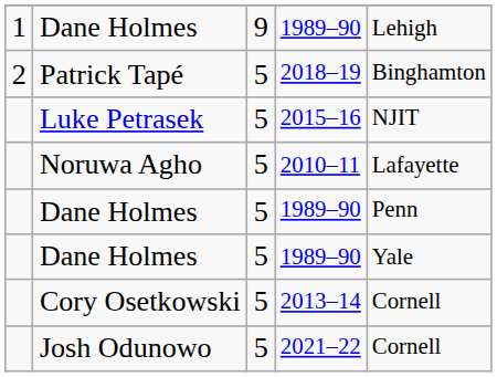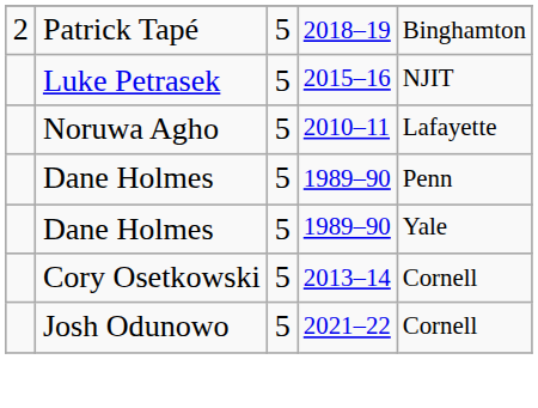- row: 1 | Dane Holmes | 9 | 1989–90 | Lehigh
